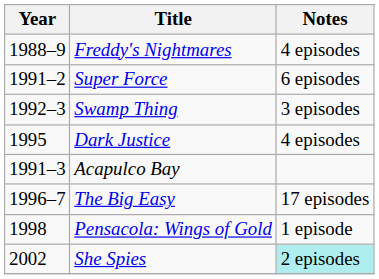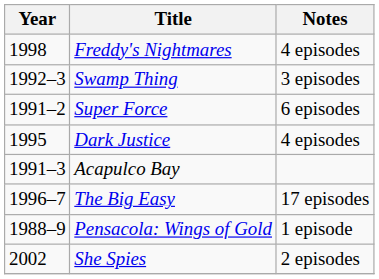Freddy's Nightmares | Year: 1988–9 -> 1998
rows swapped: Super Force <-> Swamp Thing
Pensacola: Wings of Gold | Year: 1998 -> 1988–9
She Spies | Notes: paleturquoise background -> no background
